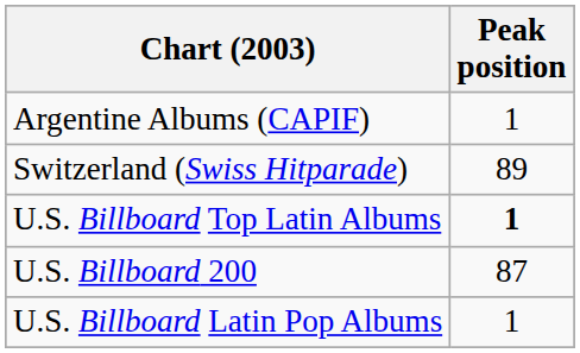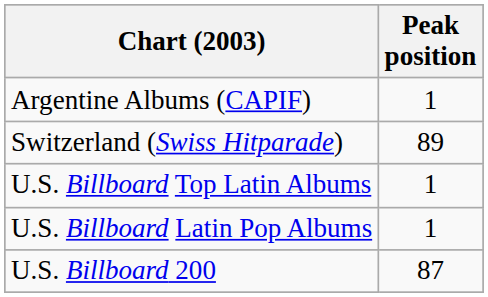U.S. Billboard Top Latin Albums | Peak position: bold -> normal
rows swapped: U.S. Billboard Latin Pop Albums <-> U.S. Billboard 200
